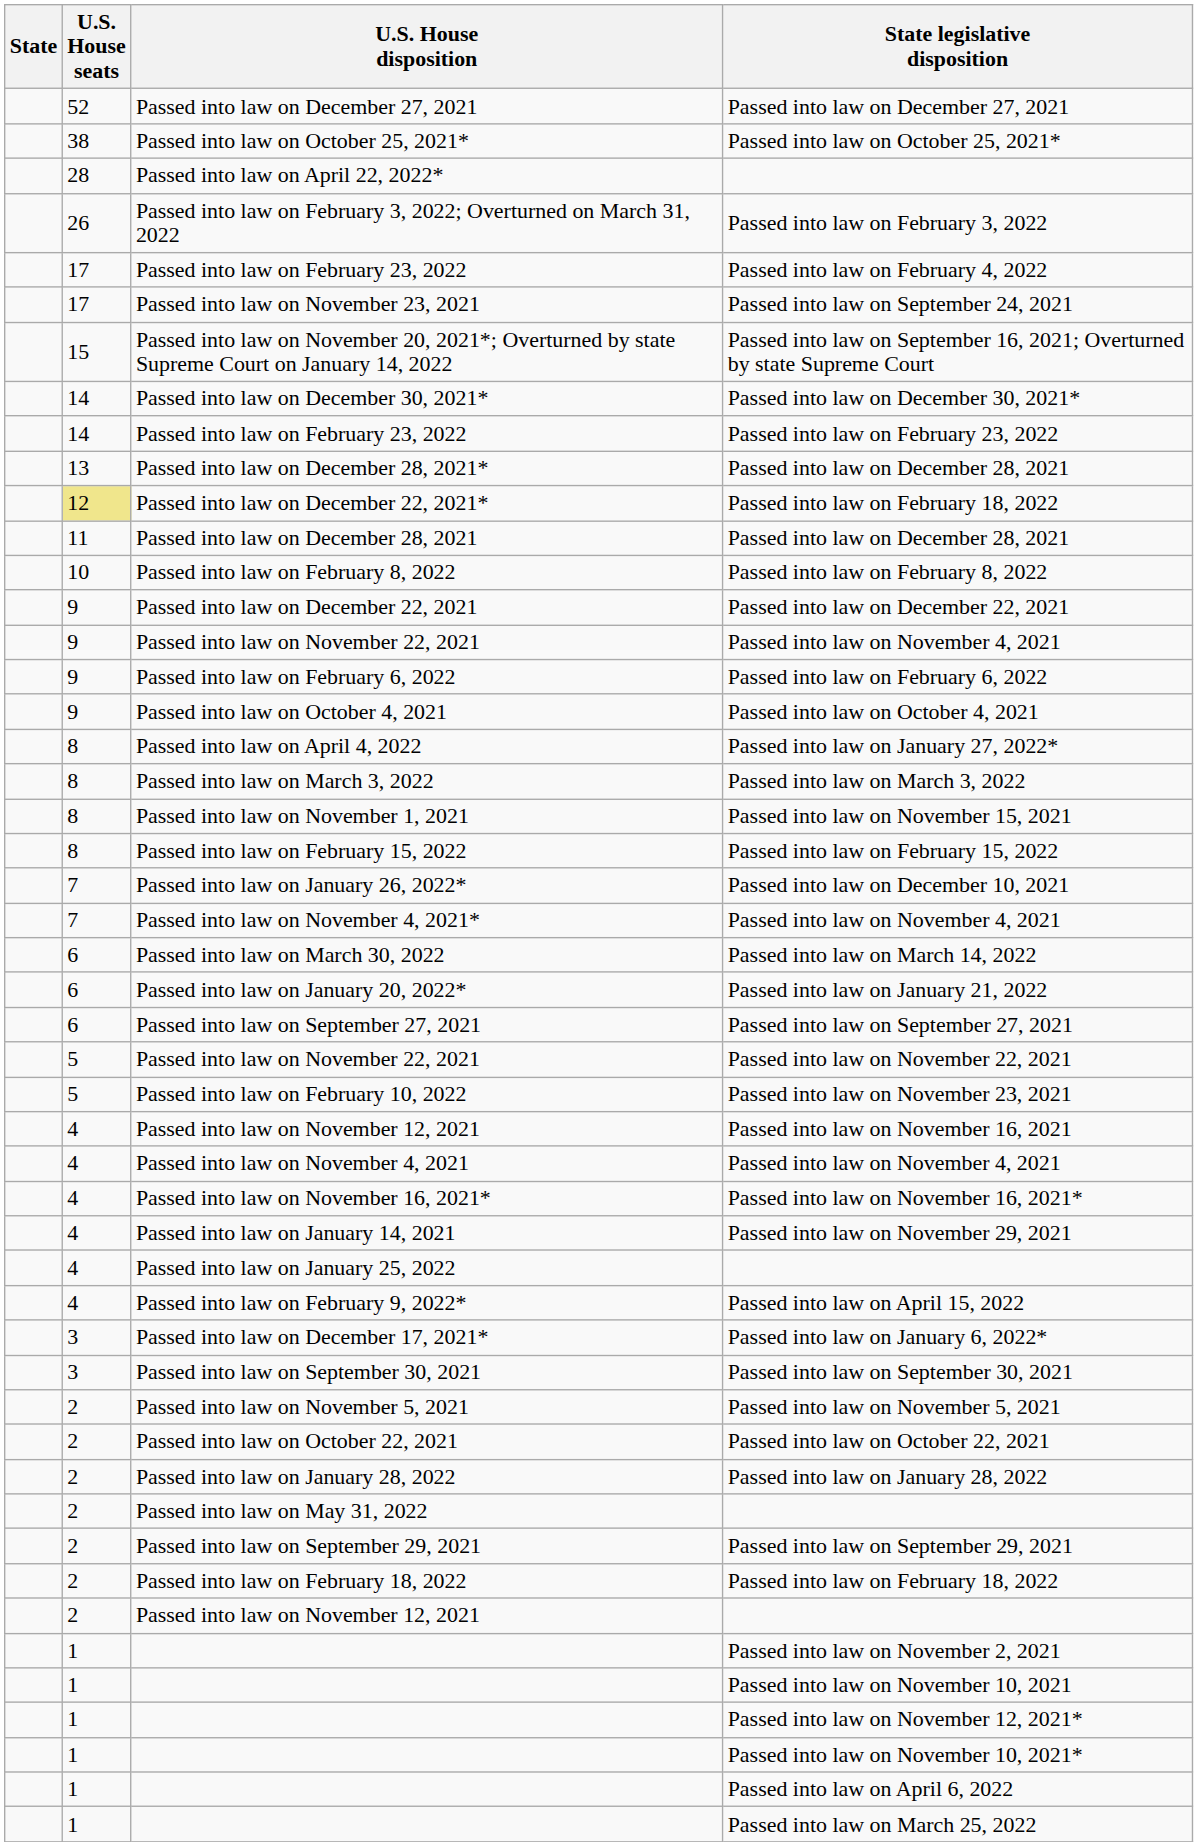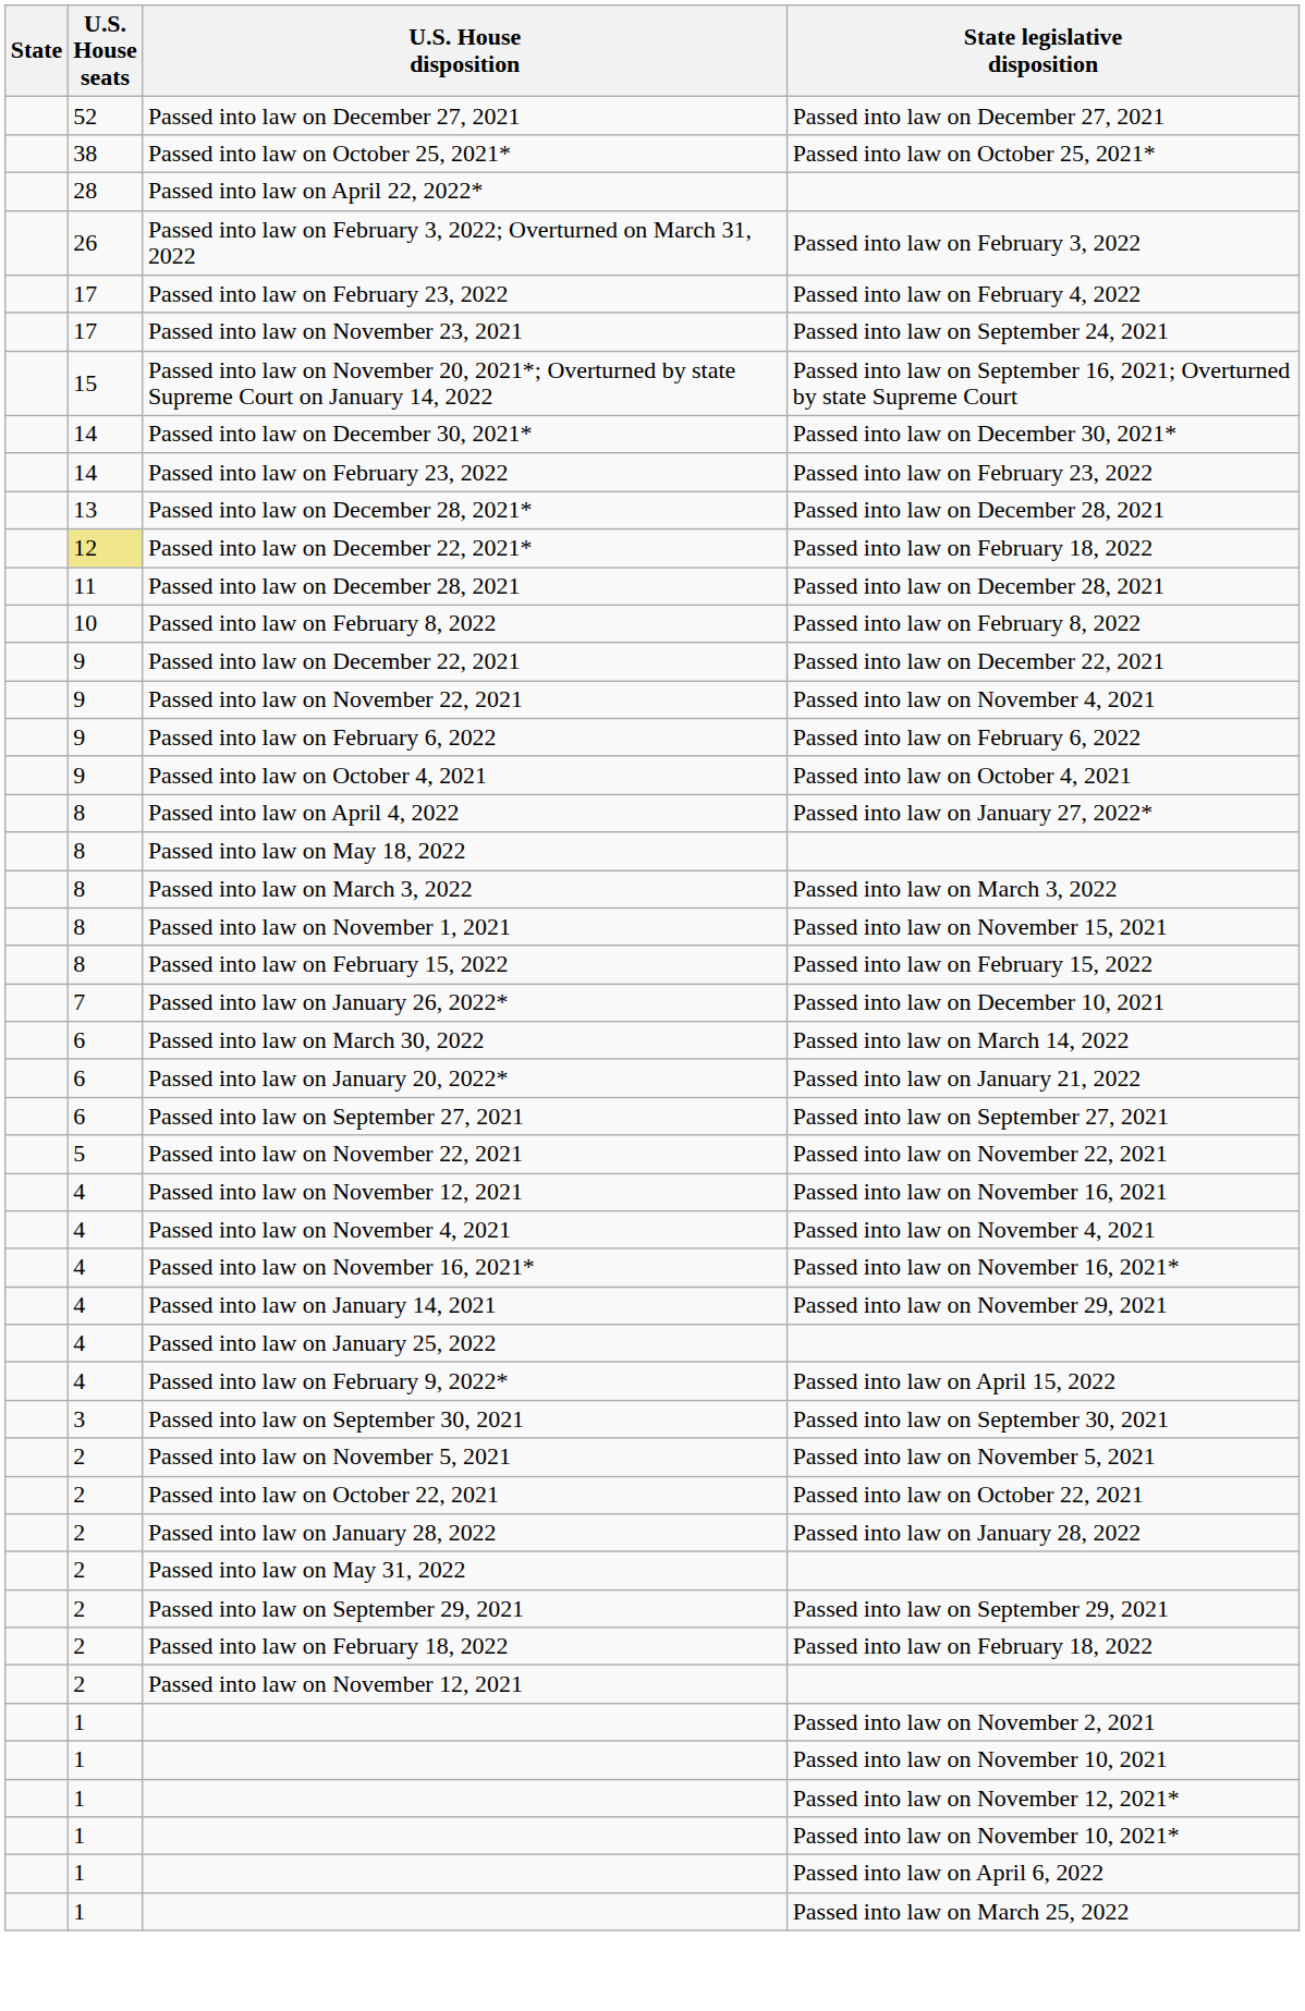+ row: 8 | Passed into law on May 18, 2022
- row: 7 | Passed into law on November 4, 2021* | Passed into law on November 4, 2021
- row: 5 | Passed into law on February 10, 2022 | Passed into law on November 23, 2021
- row: 3 | Passed into law on December 17, 2021* | Passed into law on January 6, 2022*
